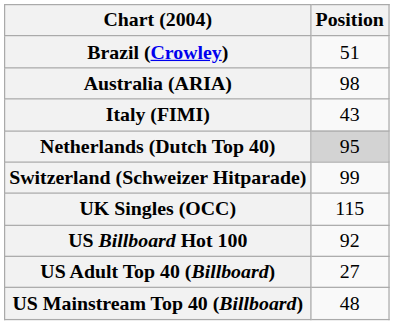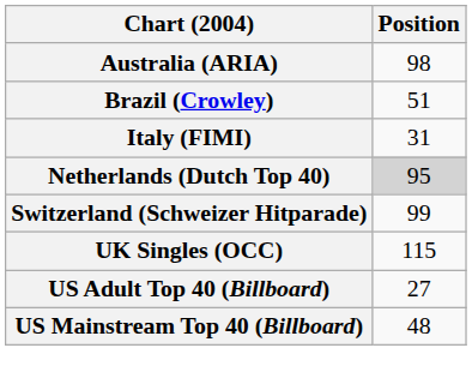rows swapped: Australia (ARIA) <-> Brazil (Crowley)
Italy (FIMI) | Position: 43 -> 31
- row: US Billboard Hot 100 | 92
